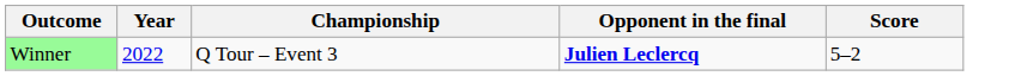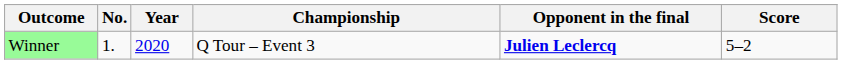+ column: No. | 1.
Winner | Year: 2022 -> 2020
